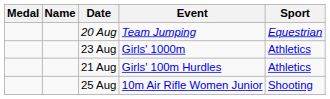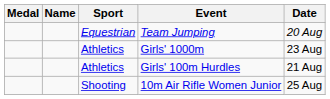columns swapped: Sport <-> Date
